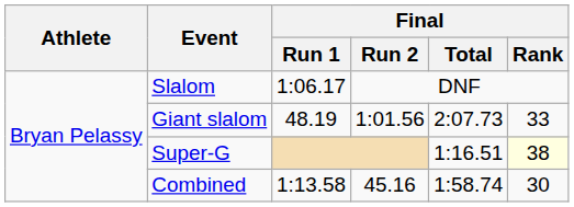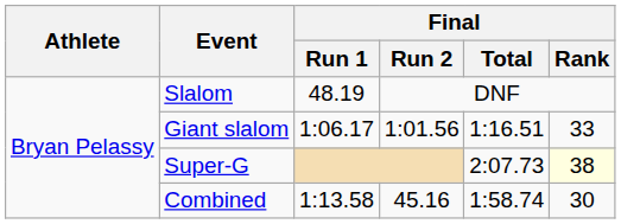Slalom | Final / Run 1: 1:06.17 -> 48.19
Giant slalom | Final / Run 1: 48.19 -> 1:06.17
Giant slalom | Final / Total: 2:07.73 -> 1:16.51
Super-G | Final / Total: 1:16.51 -> 2:07.73
